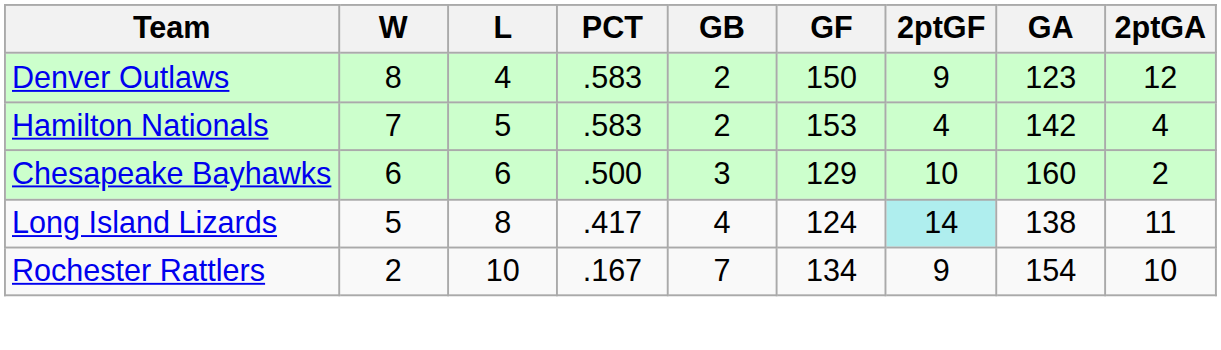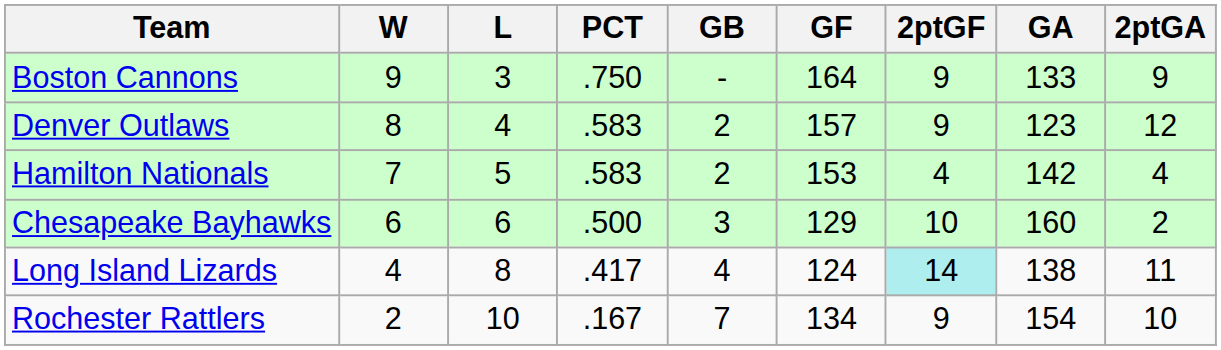+ row: Boston Cannons | 9 | 3 | .750 | - | 164 | 9 | 133 | 9
Denver Outlaws | GF: 150 -> 157
Long Island Lizards | W: 5 -> 4
